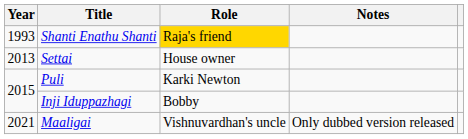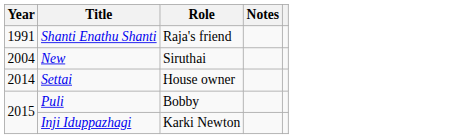Shanti Enathu Shanti | Year: 1993 -> 1991
Shanti Enathu Shanti | Role: gold background -> no background
+ row: 2004 | New | Siruthai
Settai | Year: 2013 -> 2014
Puli | Role: Karki Newton -> Bobby
Inji Iduppazhagi | Role: Bobby -> Karki Newton
- row: 2021 | Maaligai | Vishnuvardhan's uncle | Only dubbed version released
